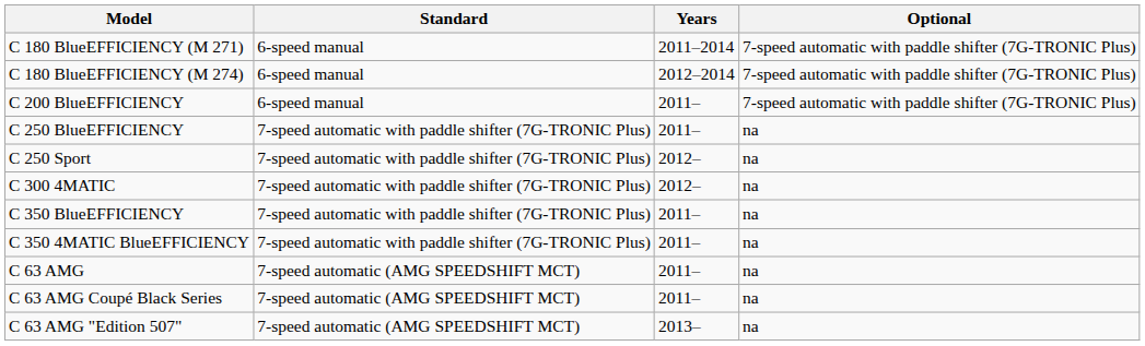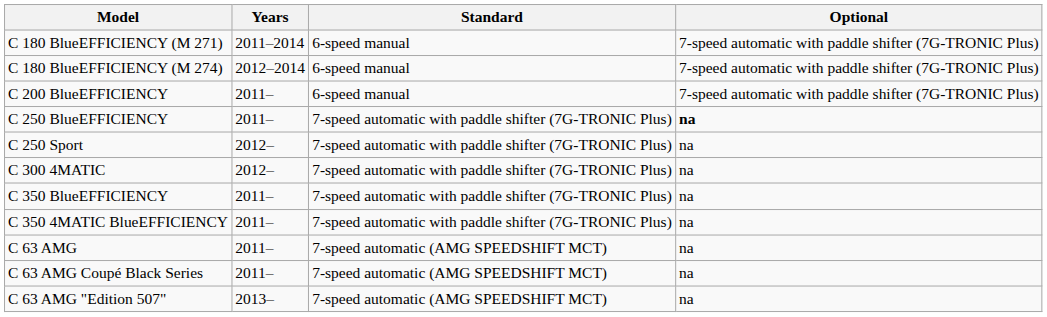columns swapped: Years <-> Standard
C 250 BlueEFFICIENCY | Optional: normal -> bold
